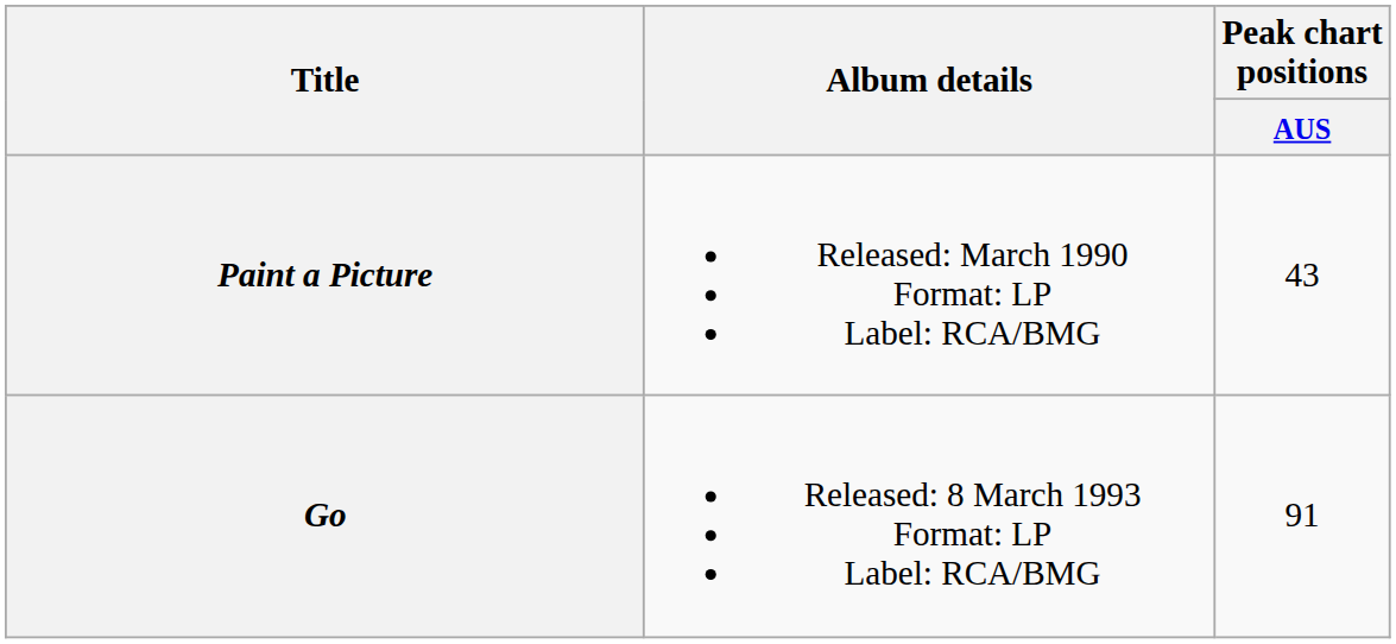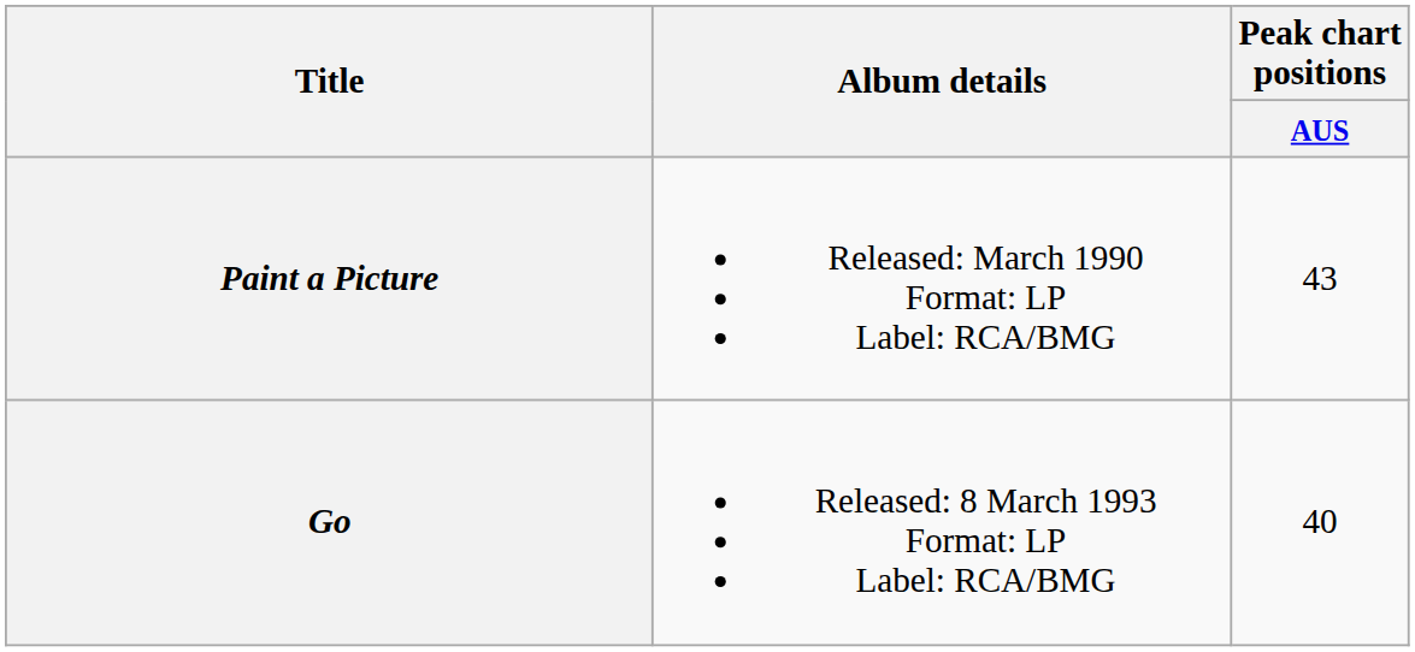Go | Peak chart positions / AUS: 91 -> 40
